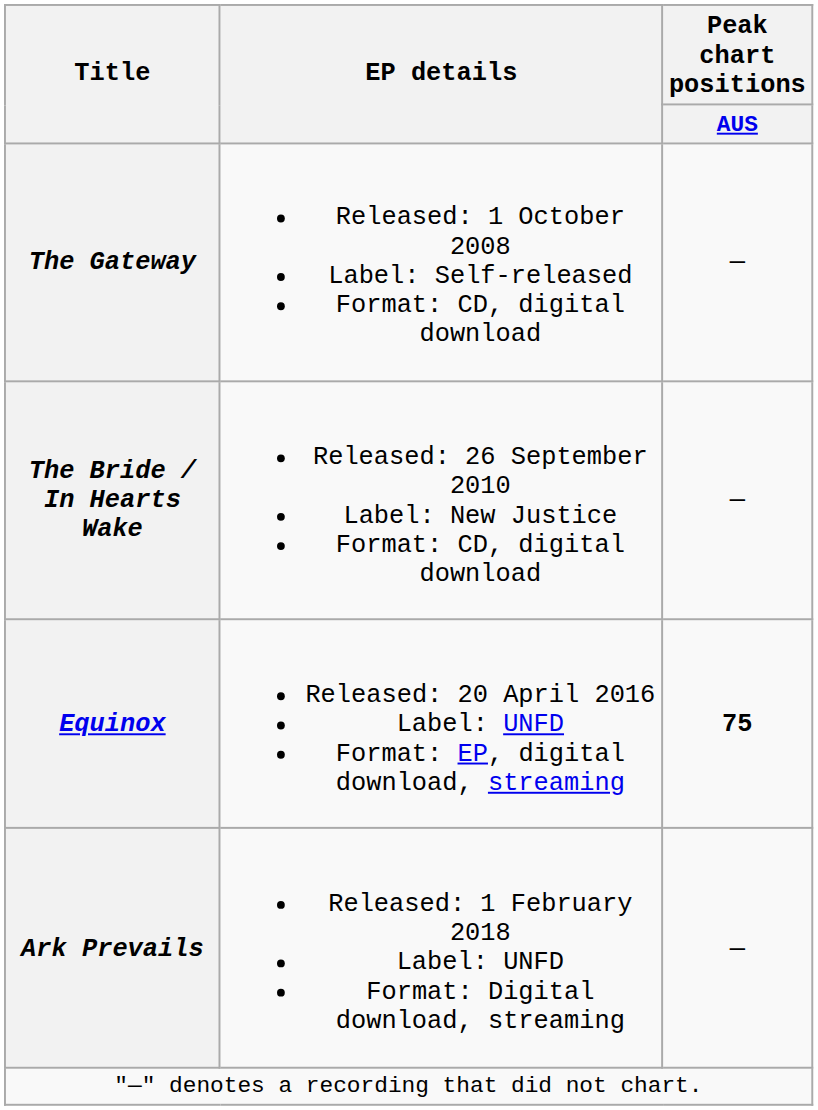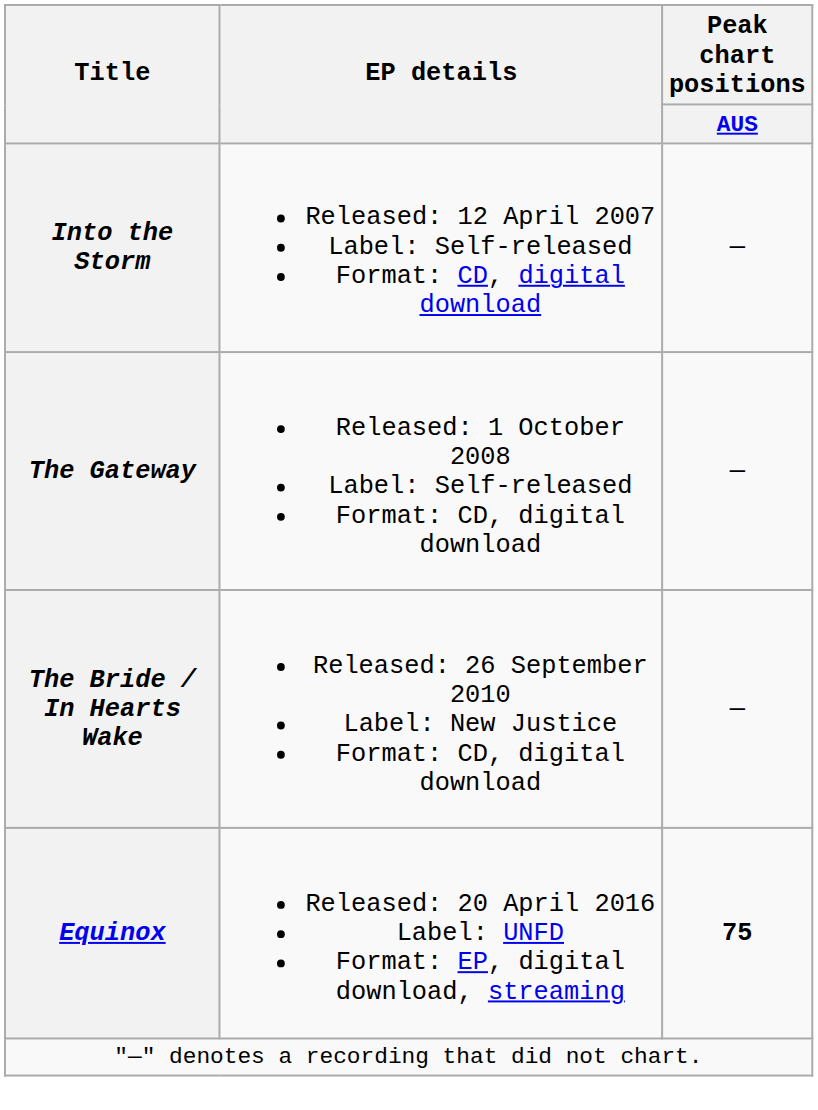+ row: Into the Storm | Released: 12 April 2007 Label: Self-released Format: CD, digital download | —
- row: Ark Prevails | Released: 1 February 2018 Label: UNFD Format: Digital download, streaming | —
